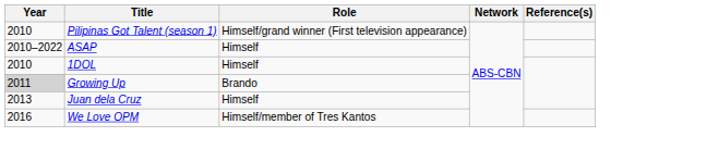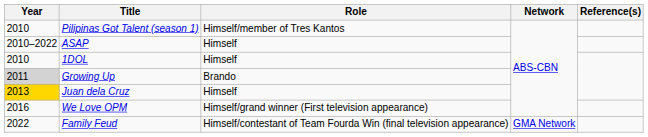Pilipinas Got Talent (season 1) | Role: Himself/grand winner (First television appearance) -> Himself/member of Tres Kantos
Juan dela Cruz | Year: no background -> gold background
We Love OPM | Role: Himself/member of Tres Kantos -> Himself/grand winner (First television appearance)
+ row: 2022 | Family Feud | Himself/contestant of Team Fourda Win (final television appearance) | GMA Network
